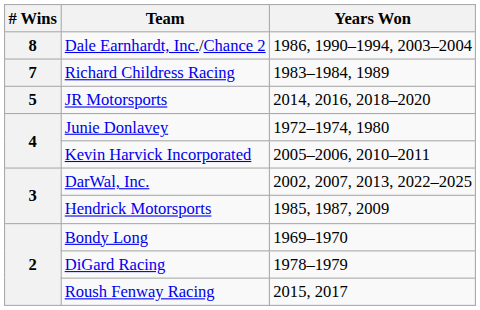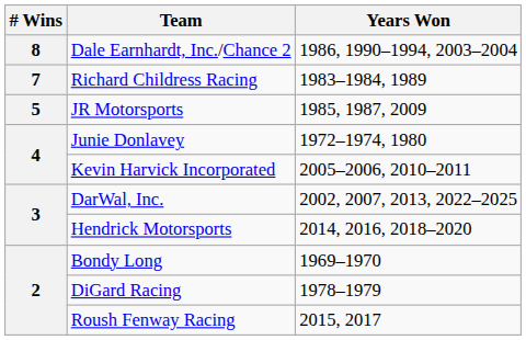JR Motorsports | Years Won: 2014, 2016, 2018–2020 -> 1985, 1987, 2009
Hendrick Motorsports | Years Won: 1985, 1987, 2009 -> 2014, 2016, 2018–2020
